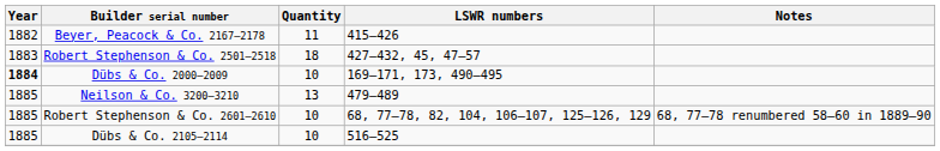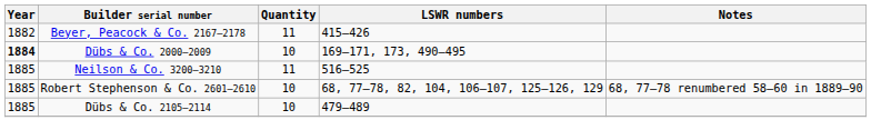- row: 1883 | Robert Stephenson & Co. 2501–2518 | 18 | 427–432, 45, 47–57
Neilson & Co. 3200–3210 | Quantity: 13 -> 11
Neilson & Co. 3200–3210 | LSWR numbers: 479–489 -> 516–525
Dübs & Co. 2105–2114 | LSWR numbers: 516–525 -> 479–489
